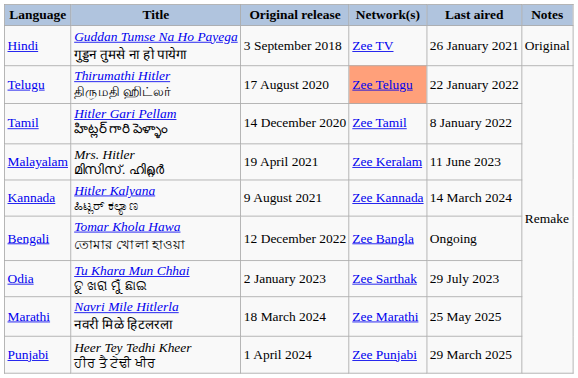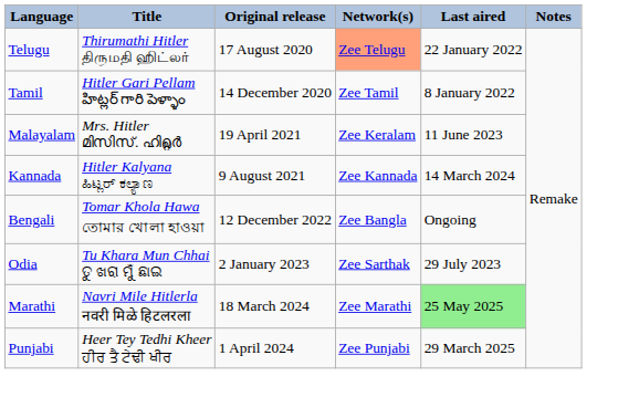- row: Hindi | Guddan Tumse Na Ho Payega गुड्डन तुमसे ना हो पायेगा | 3 September 2018 | Zee TV | 26 January 2021 | Original
Marathi | Last aired: no background -> lightgreen background
